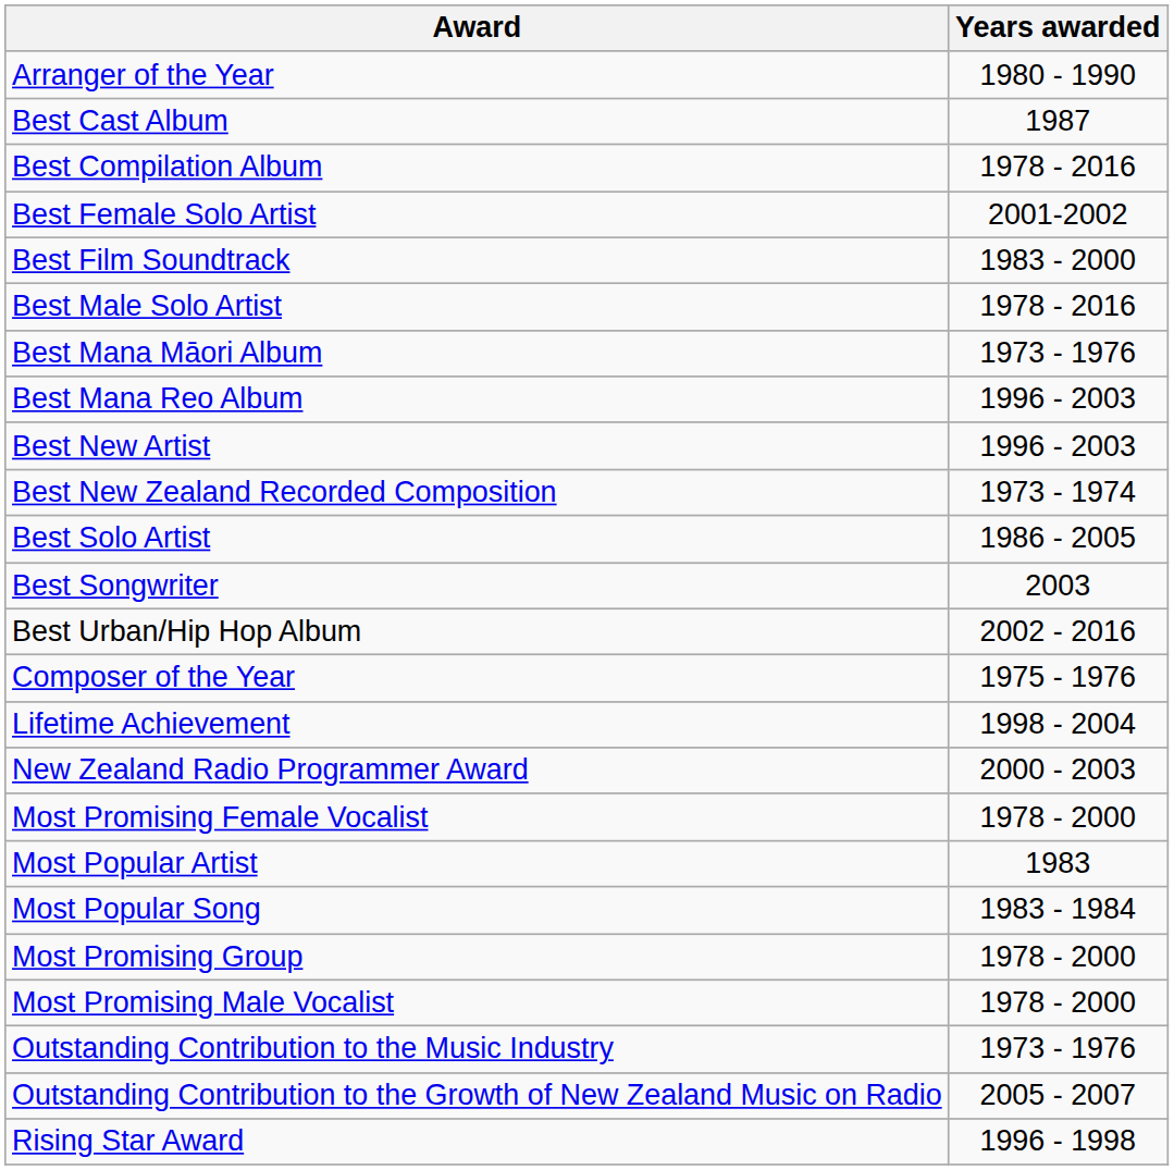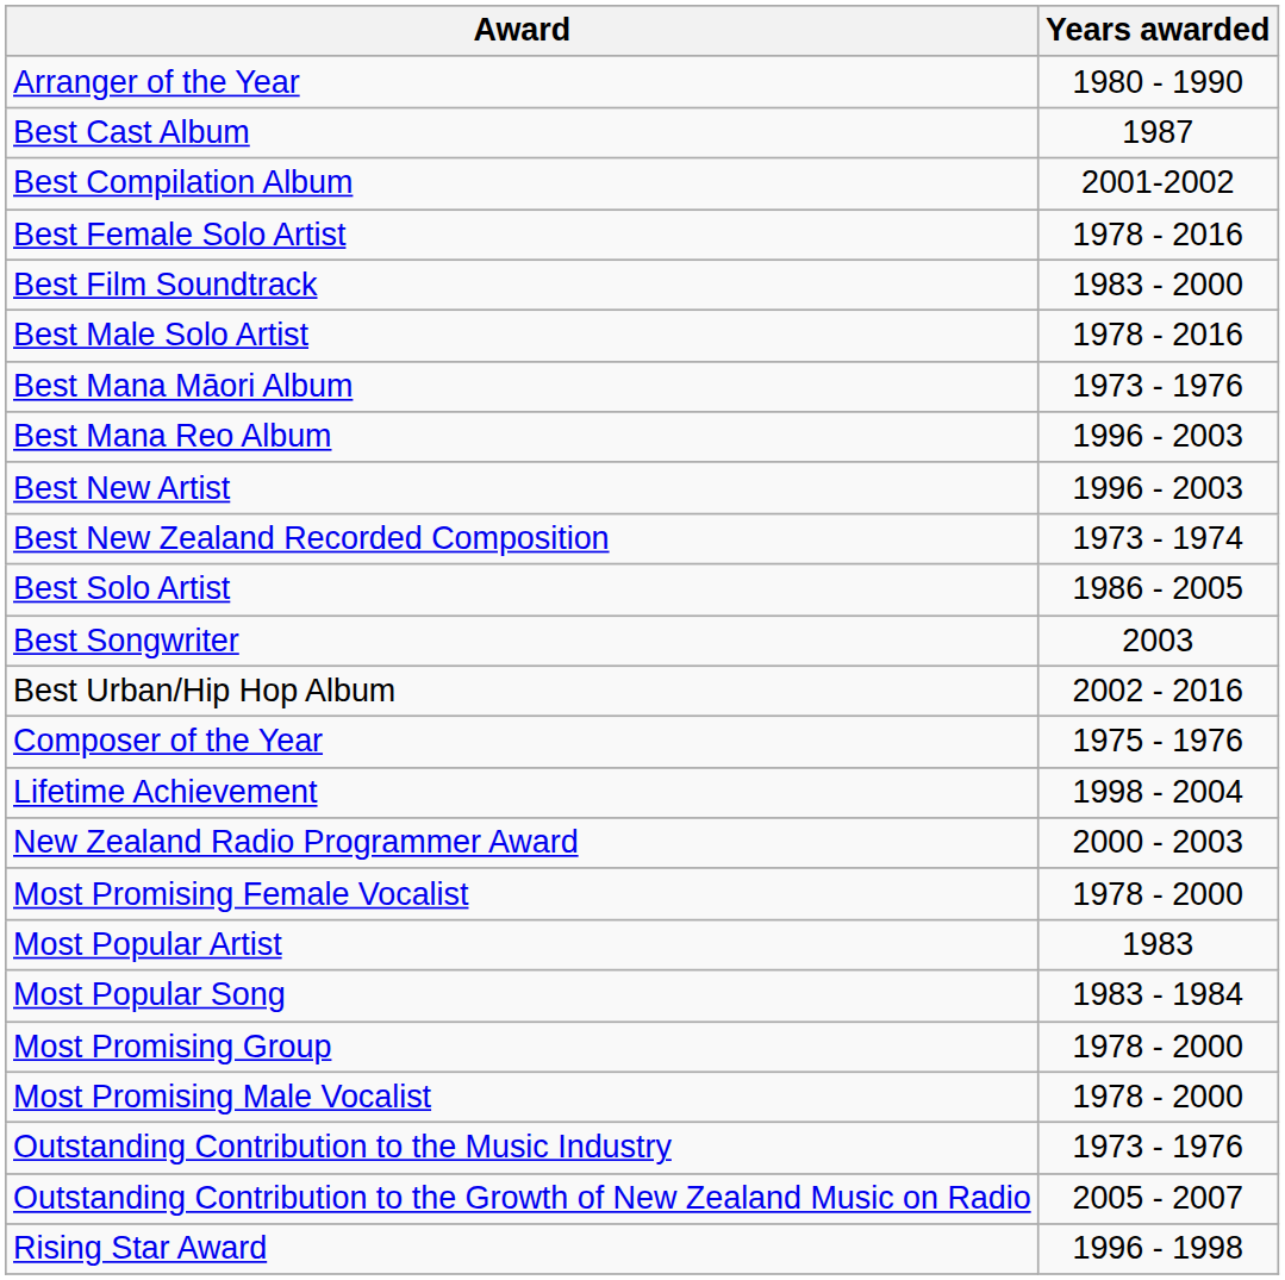Best Compilation Album | Years awarded: 1978 - 2016 -> 2001-2002
Best Female Solo Artist | Years awarded: 2001-2002 -> 1978 - 2016
